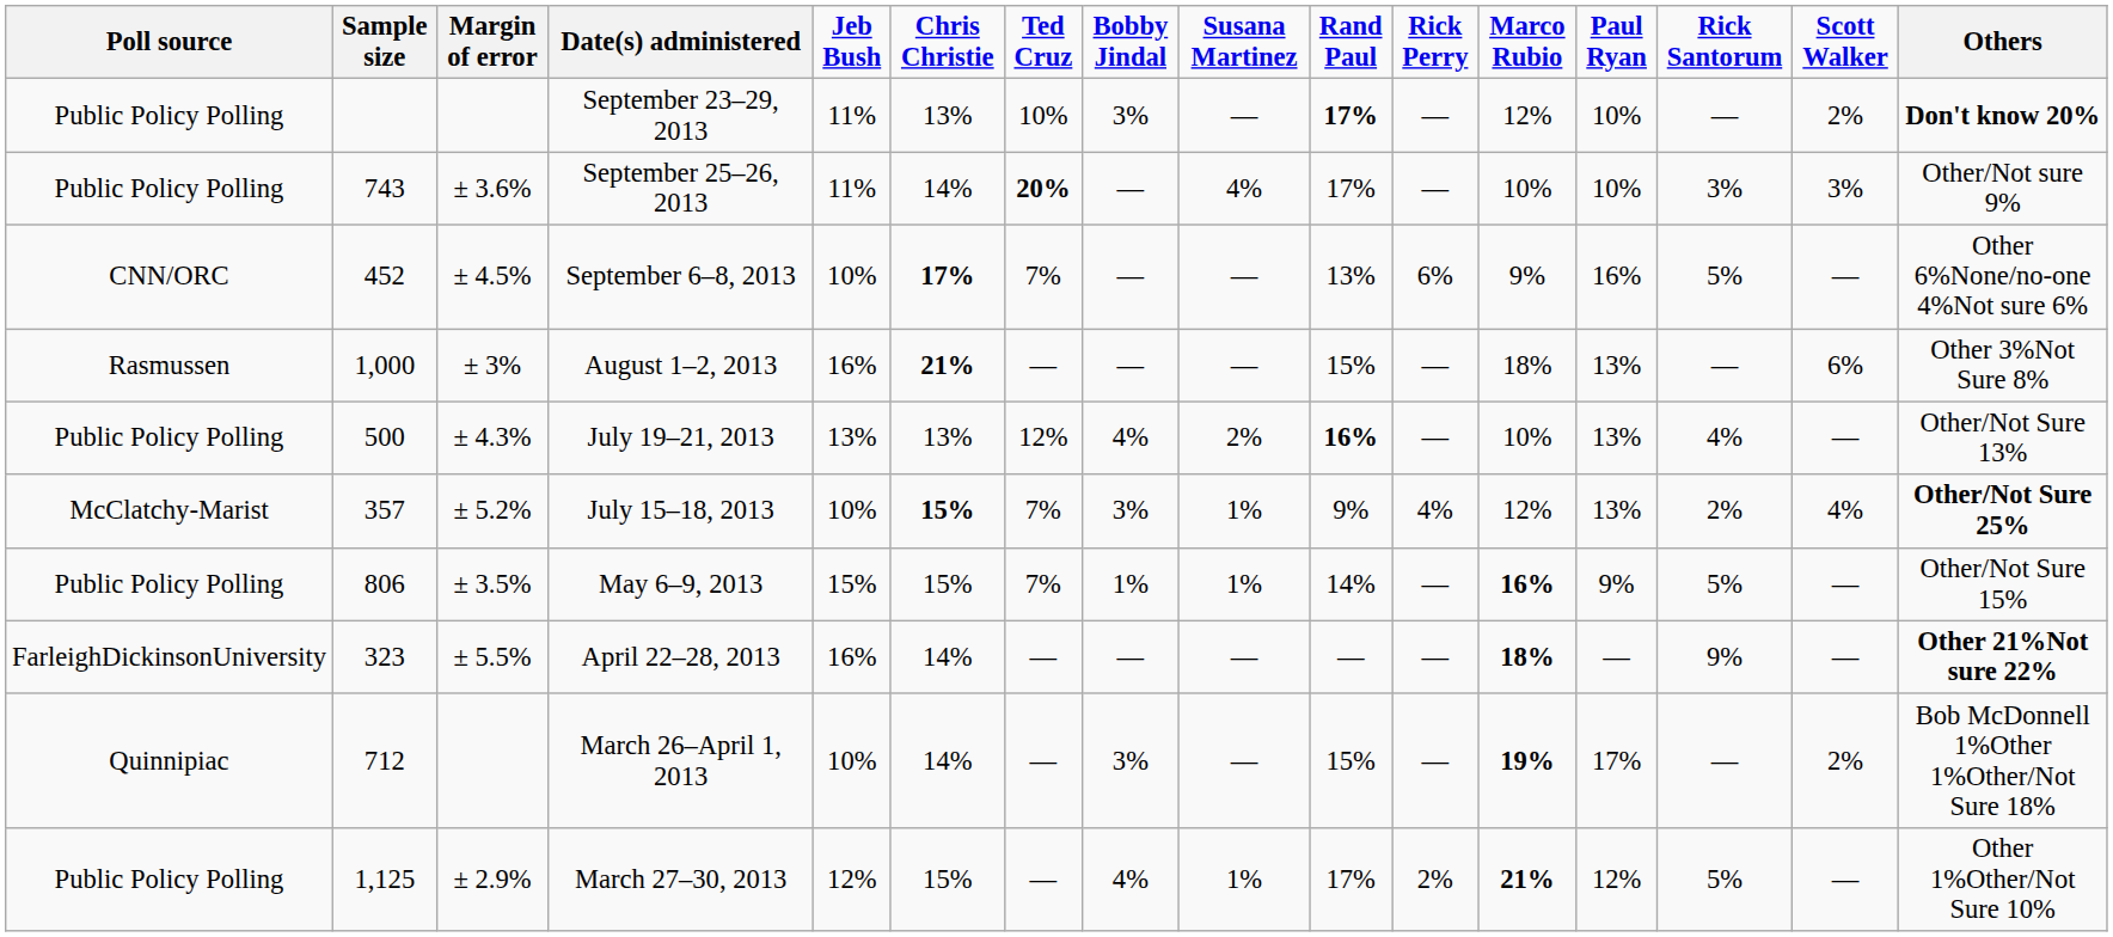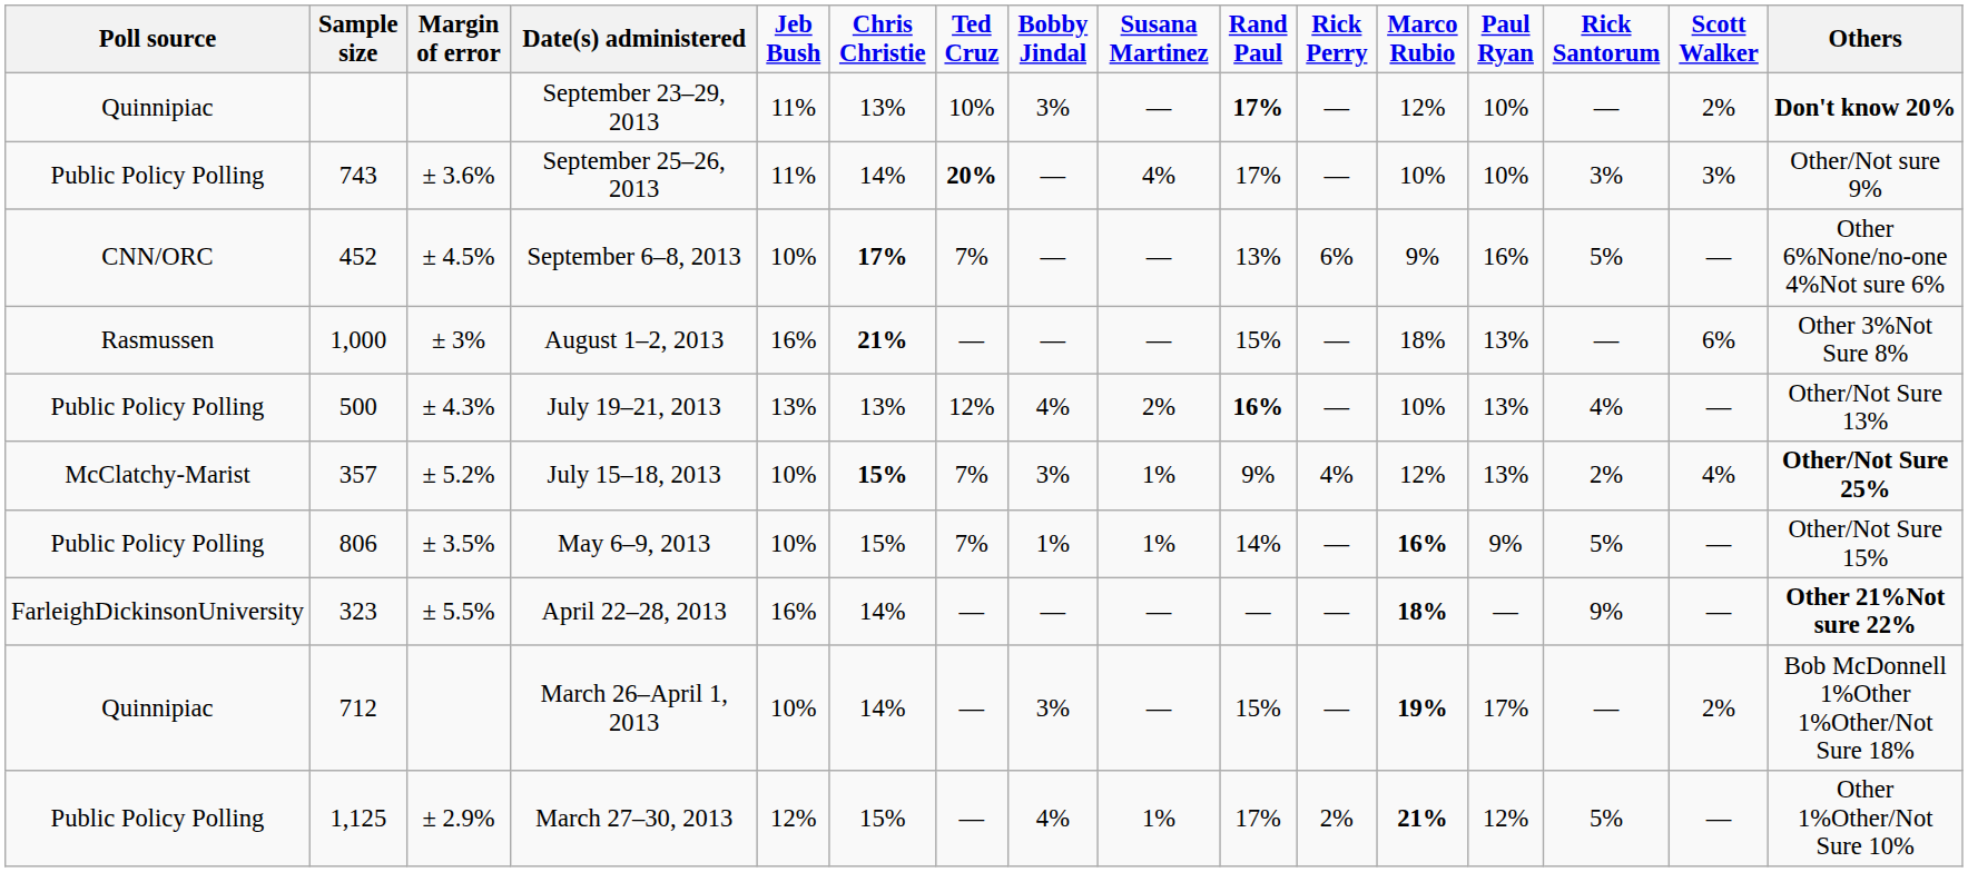September 23–29, 2013 | Poll source: Public Policy Polling -> Quinnipiac
May 6–9, 2013 | Jeb Bush: 15% -> 10%
